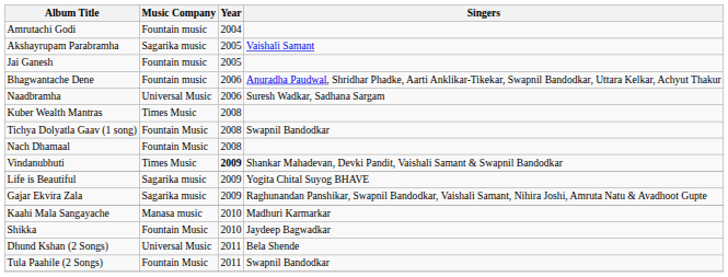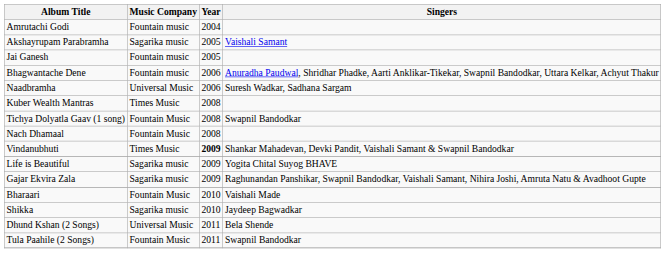- row: Kaahi Mala Sangayache | Manasa music | 2010 | Madhuri Karmarkar
+ row: Bharaari | Fountain Music | 2010 | Vaishali Made
Shikka | Music Company: Fountain Music -> Sagarika music
